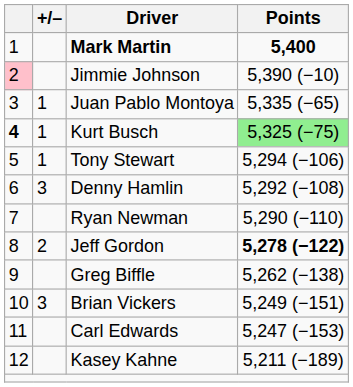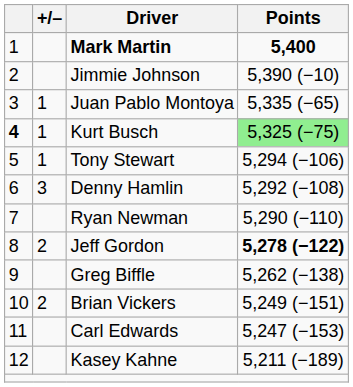Jimmie Johnson | column 1: pink background -> no background
Brian Vickers | +/–: 3 -> 2
